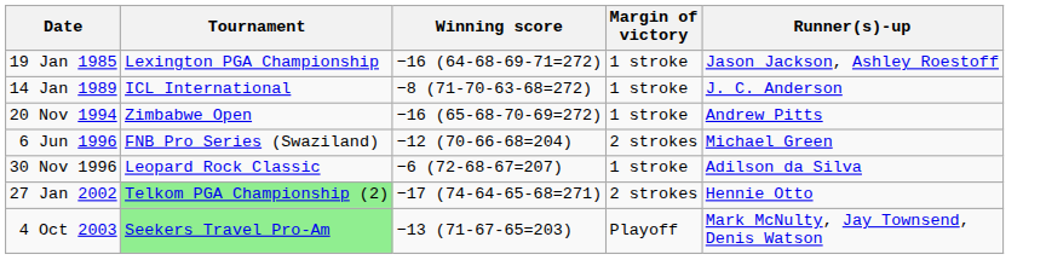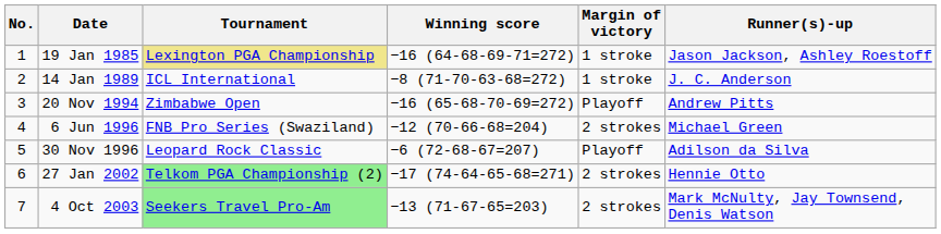+ column: No. | 1 | 2 | 3 | 4 | 5 | 6 | 7
19 Jan 1985 | Tournament: no background -> khaki background
20 Nov 1994 | Margin of victory: 1 stroke -> Playoff
30 Nov 1996 | Margin of victory: 1 stroke -> Playoff
4 Oct 2003 | Margin of victory: Playoff -> 2 strokes
